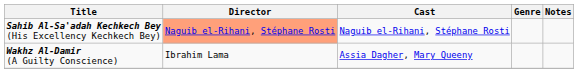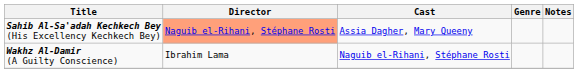Sahib Al-Sa'adah Kechkech Bey (His Excellency Kechkech Bey) | Cast: Naguib el-Rihani, Stéphane Rosti -> Assia Dagher, Mary Queeny
Wakhz Al-Damir (A Guilty Conscience) | Cast: Assia Dagher, Mary Queeny -> Naguib el-Rihani, Stéphane Rosti
